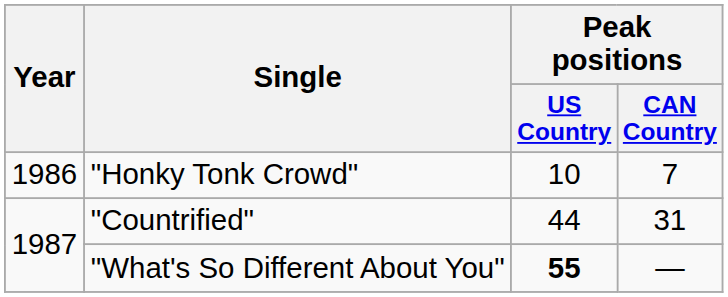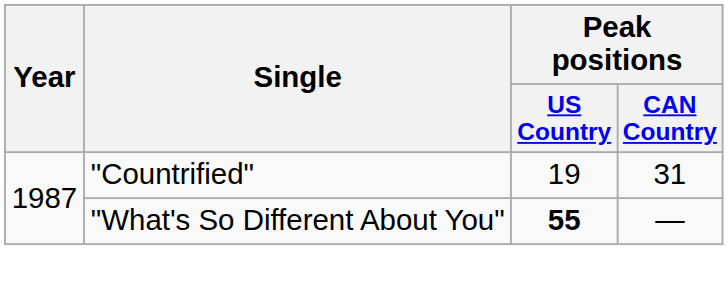- row: 1986 | "Honky Tonk Crowd" | 10 | 7
"Countrified" | Peak positions / US Country: 44 -> 19
